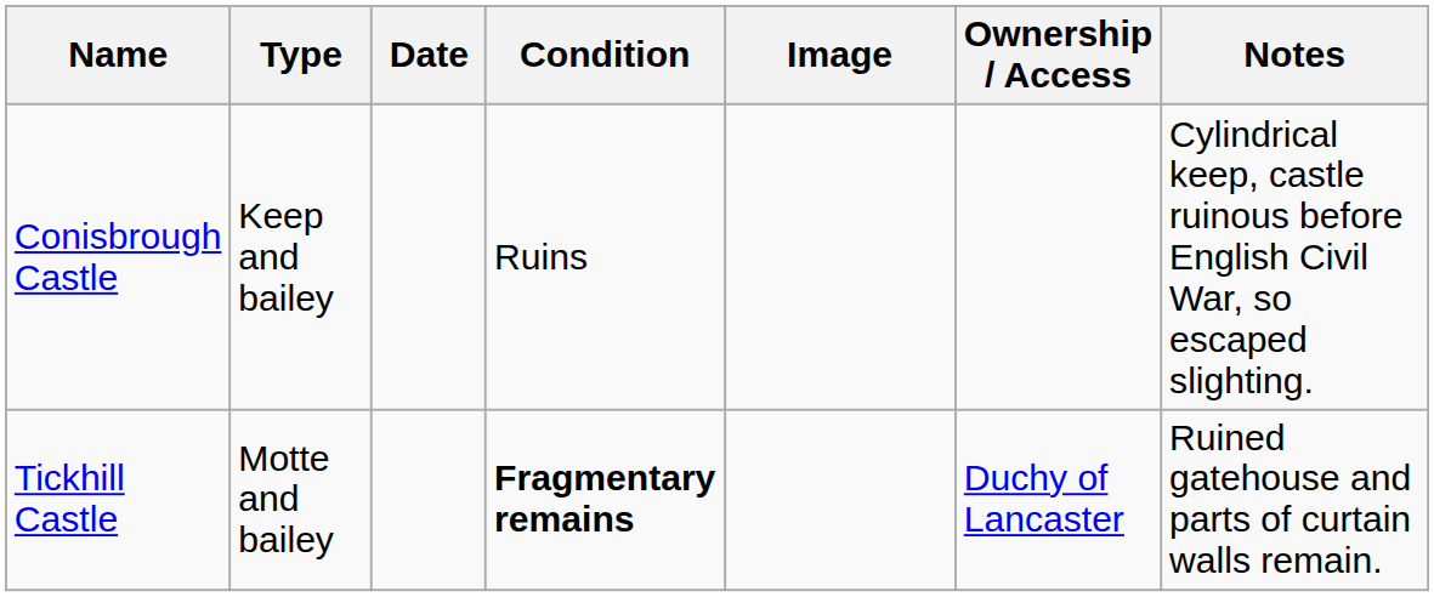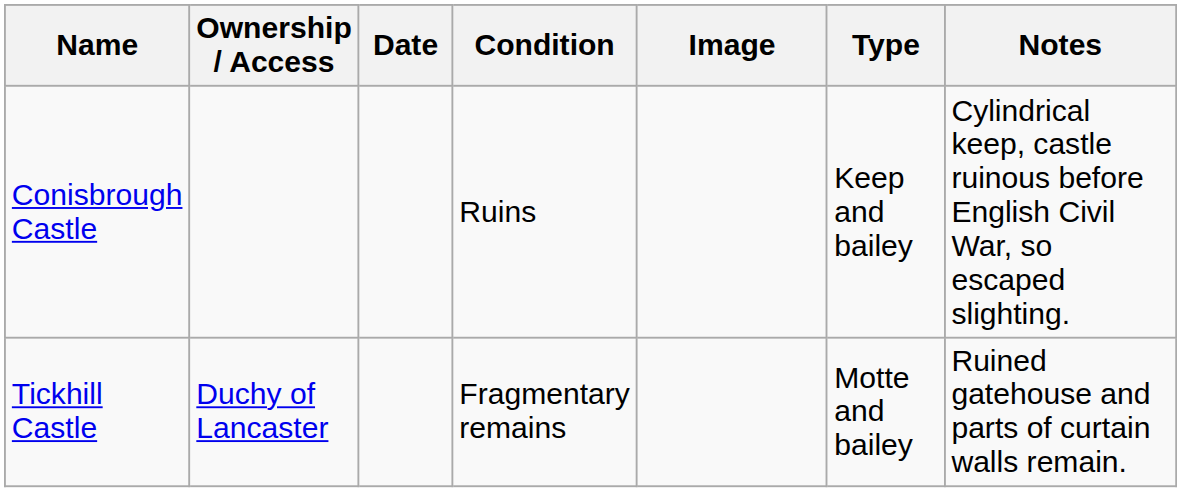columns swapped: Type <-> Ownership / Access
Tickhill Castle | Condition: bold -> normal
